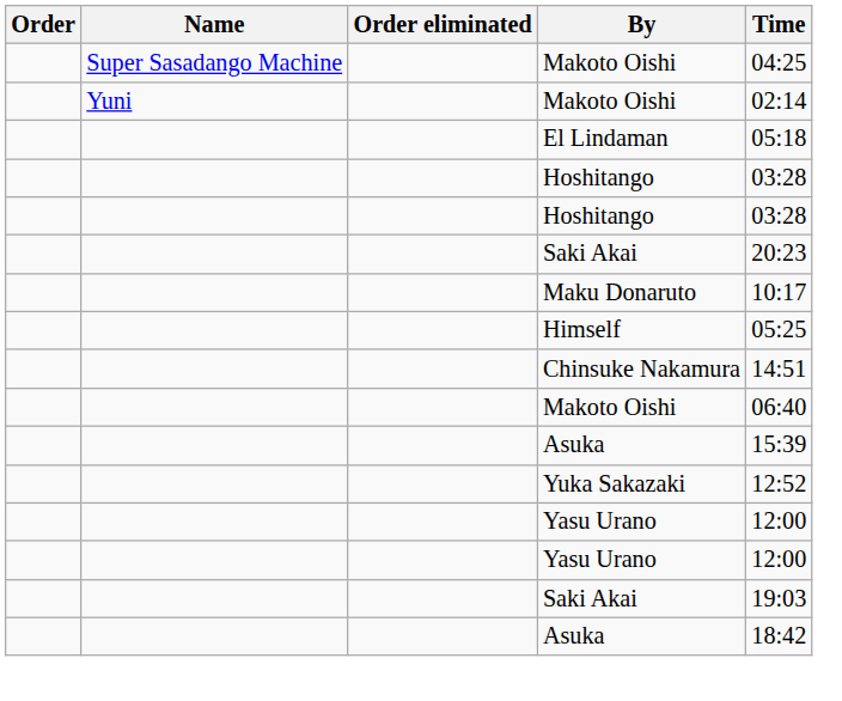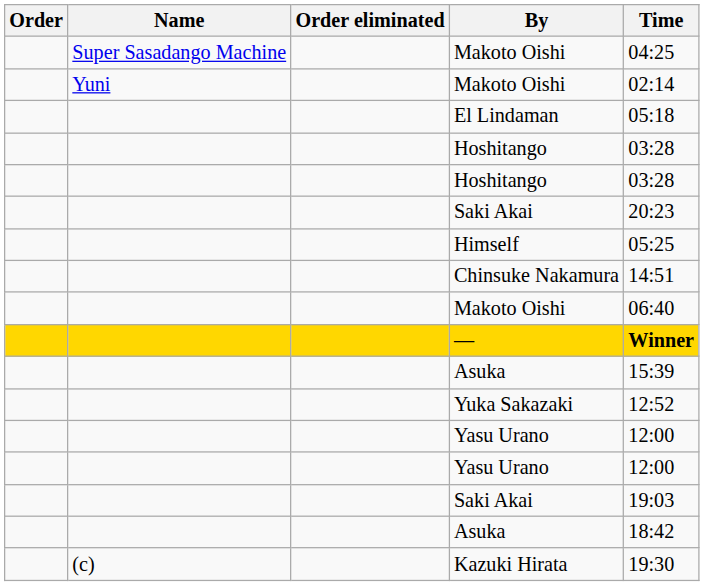- row: Maku Donaruto | 10:17
+ row: — | Winner
+ row: (c) | Kazuki Hirata | 19:30
